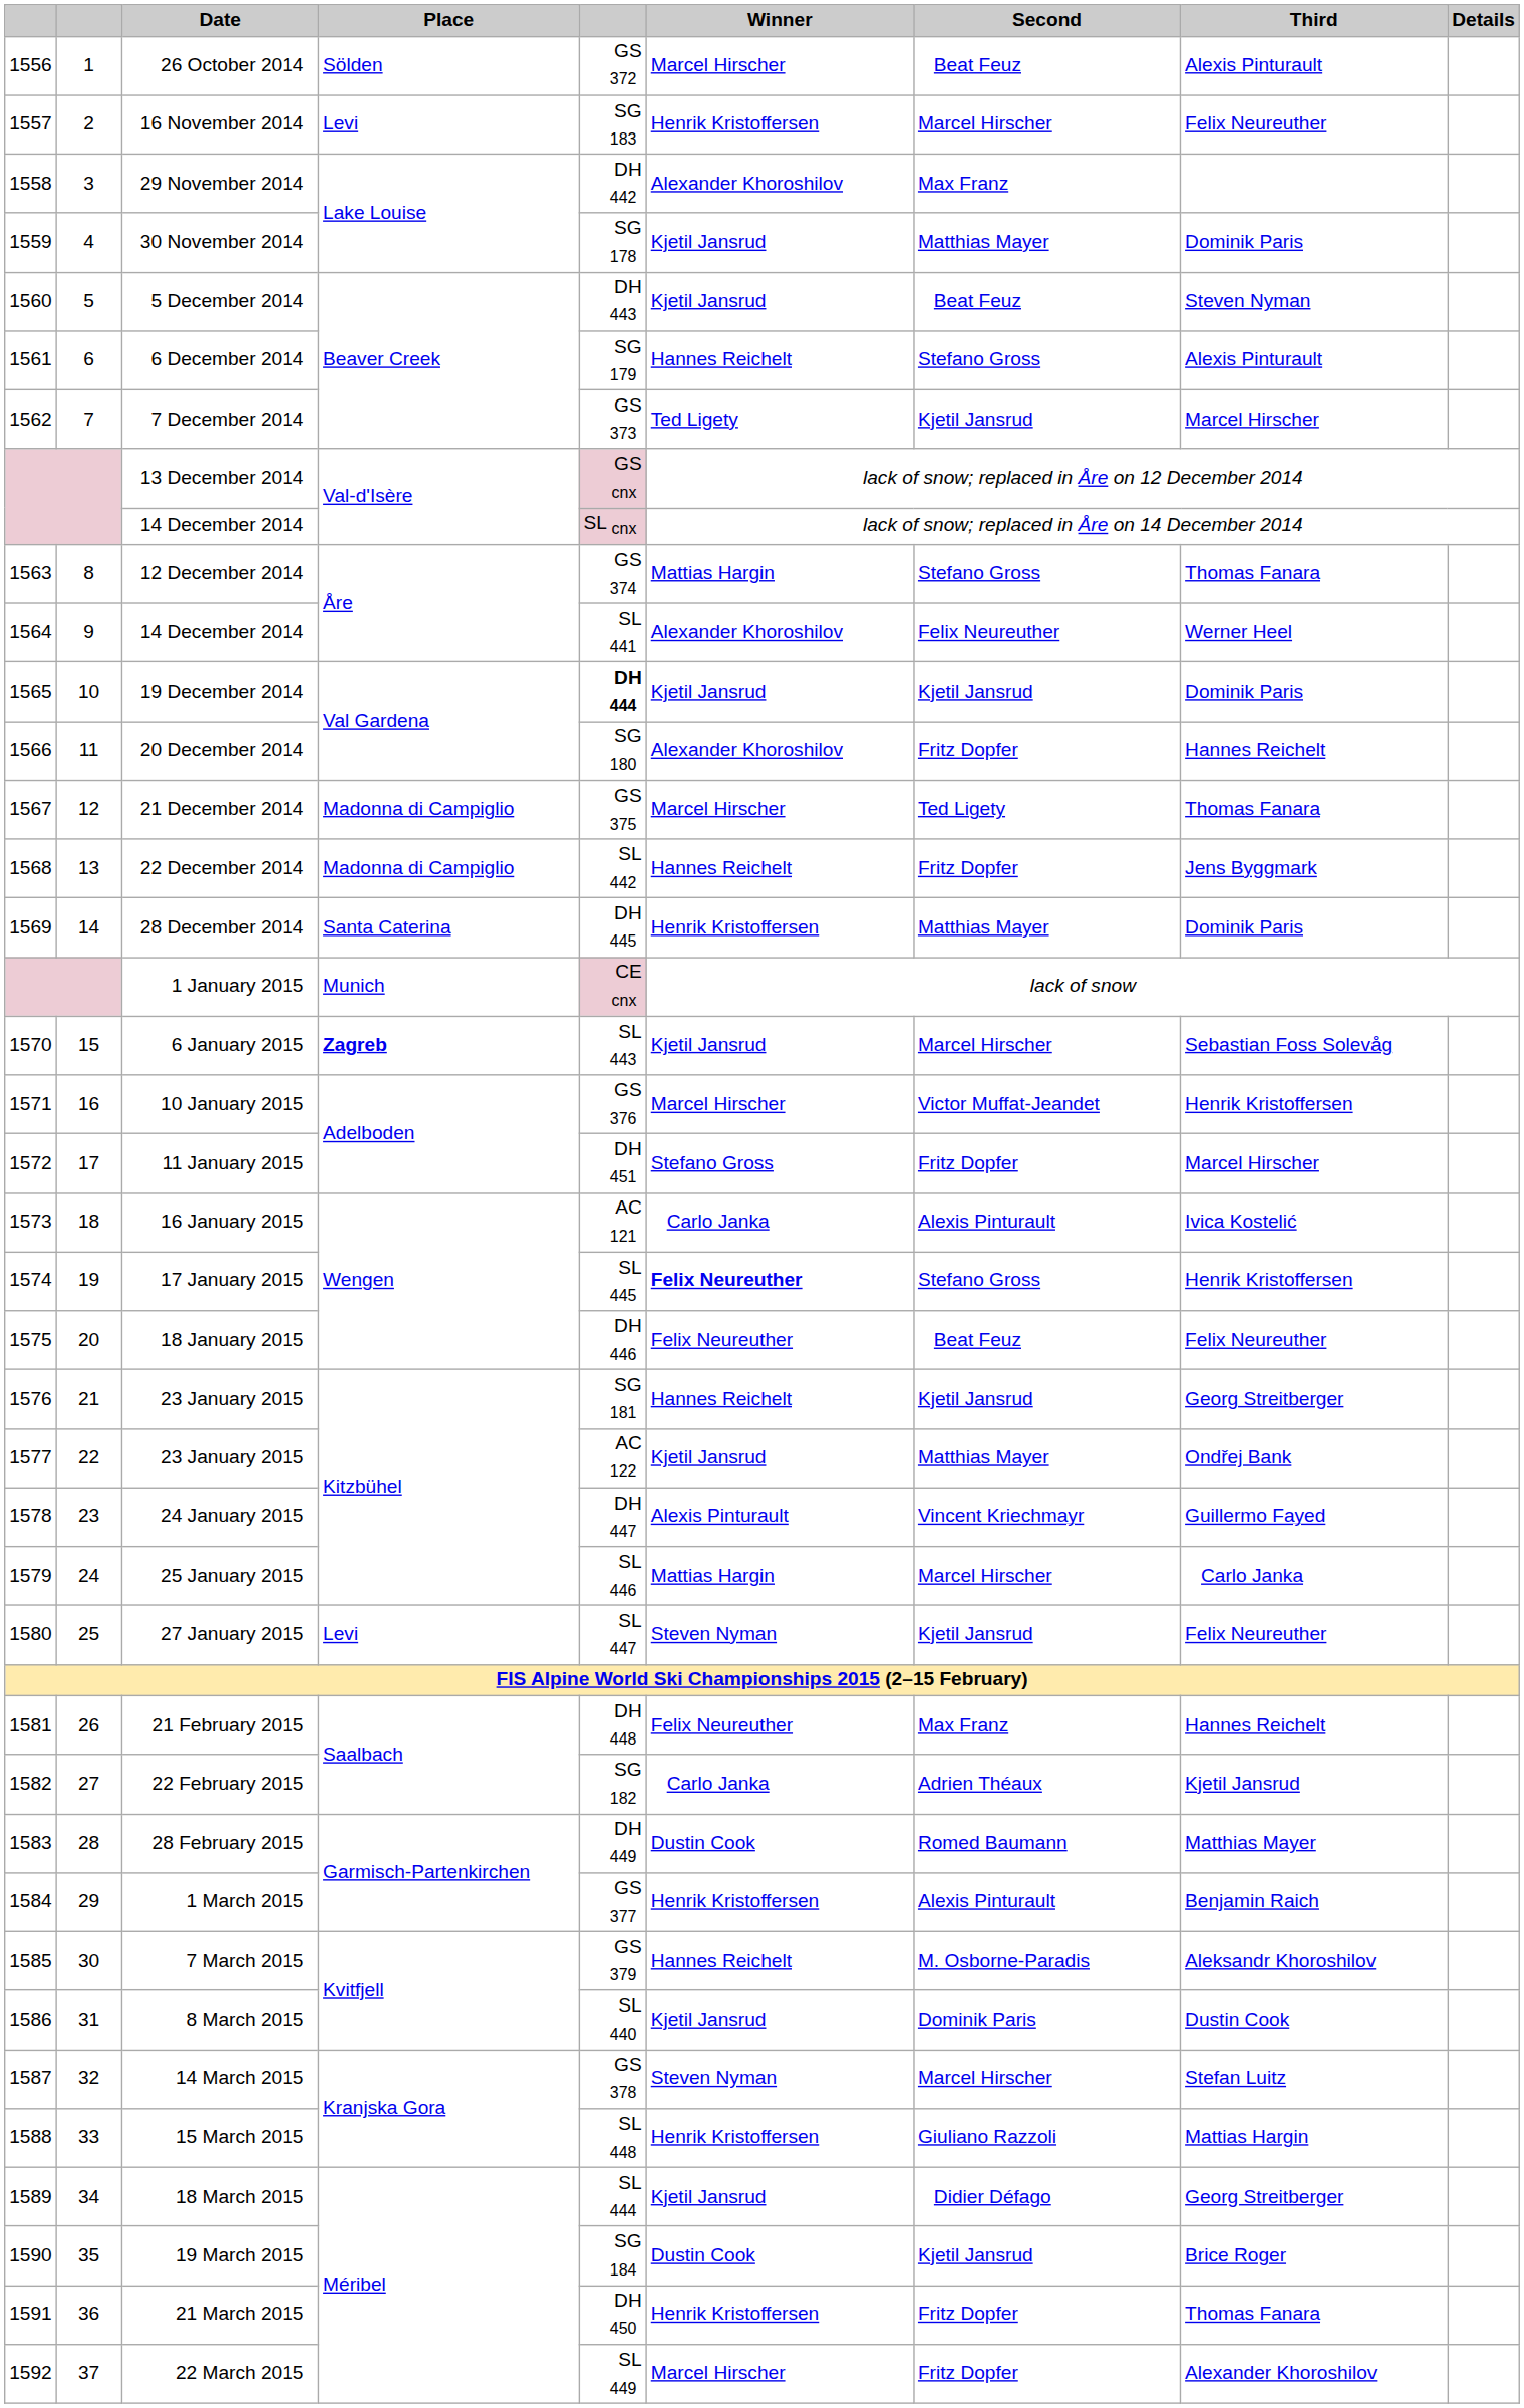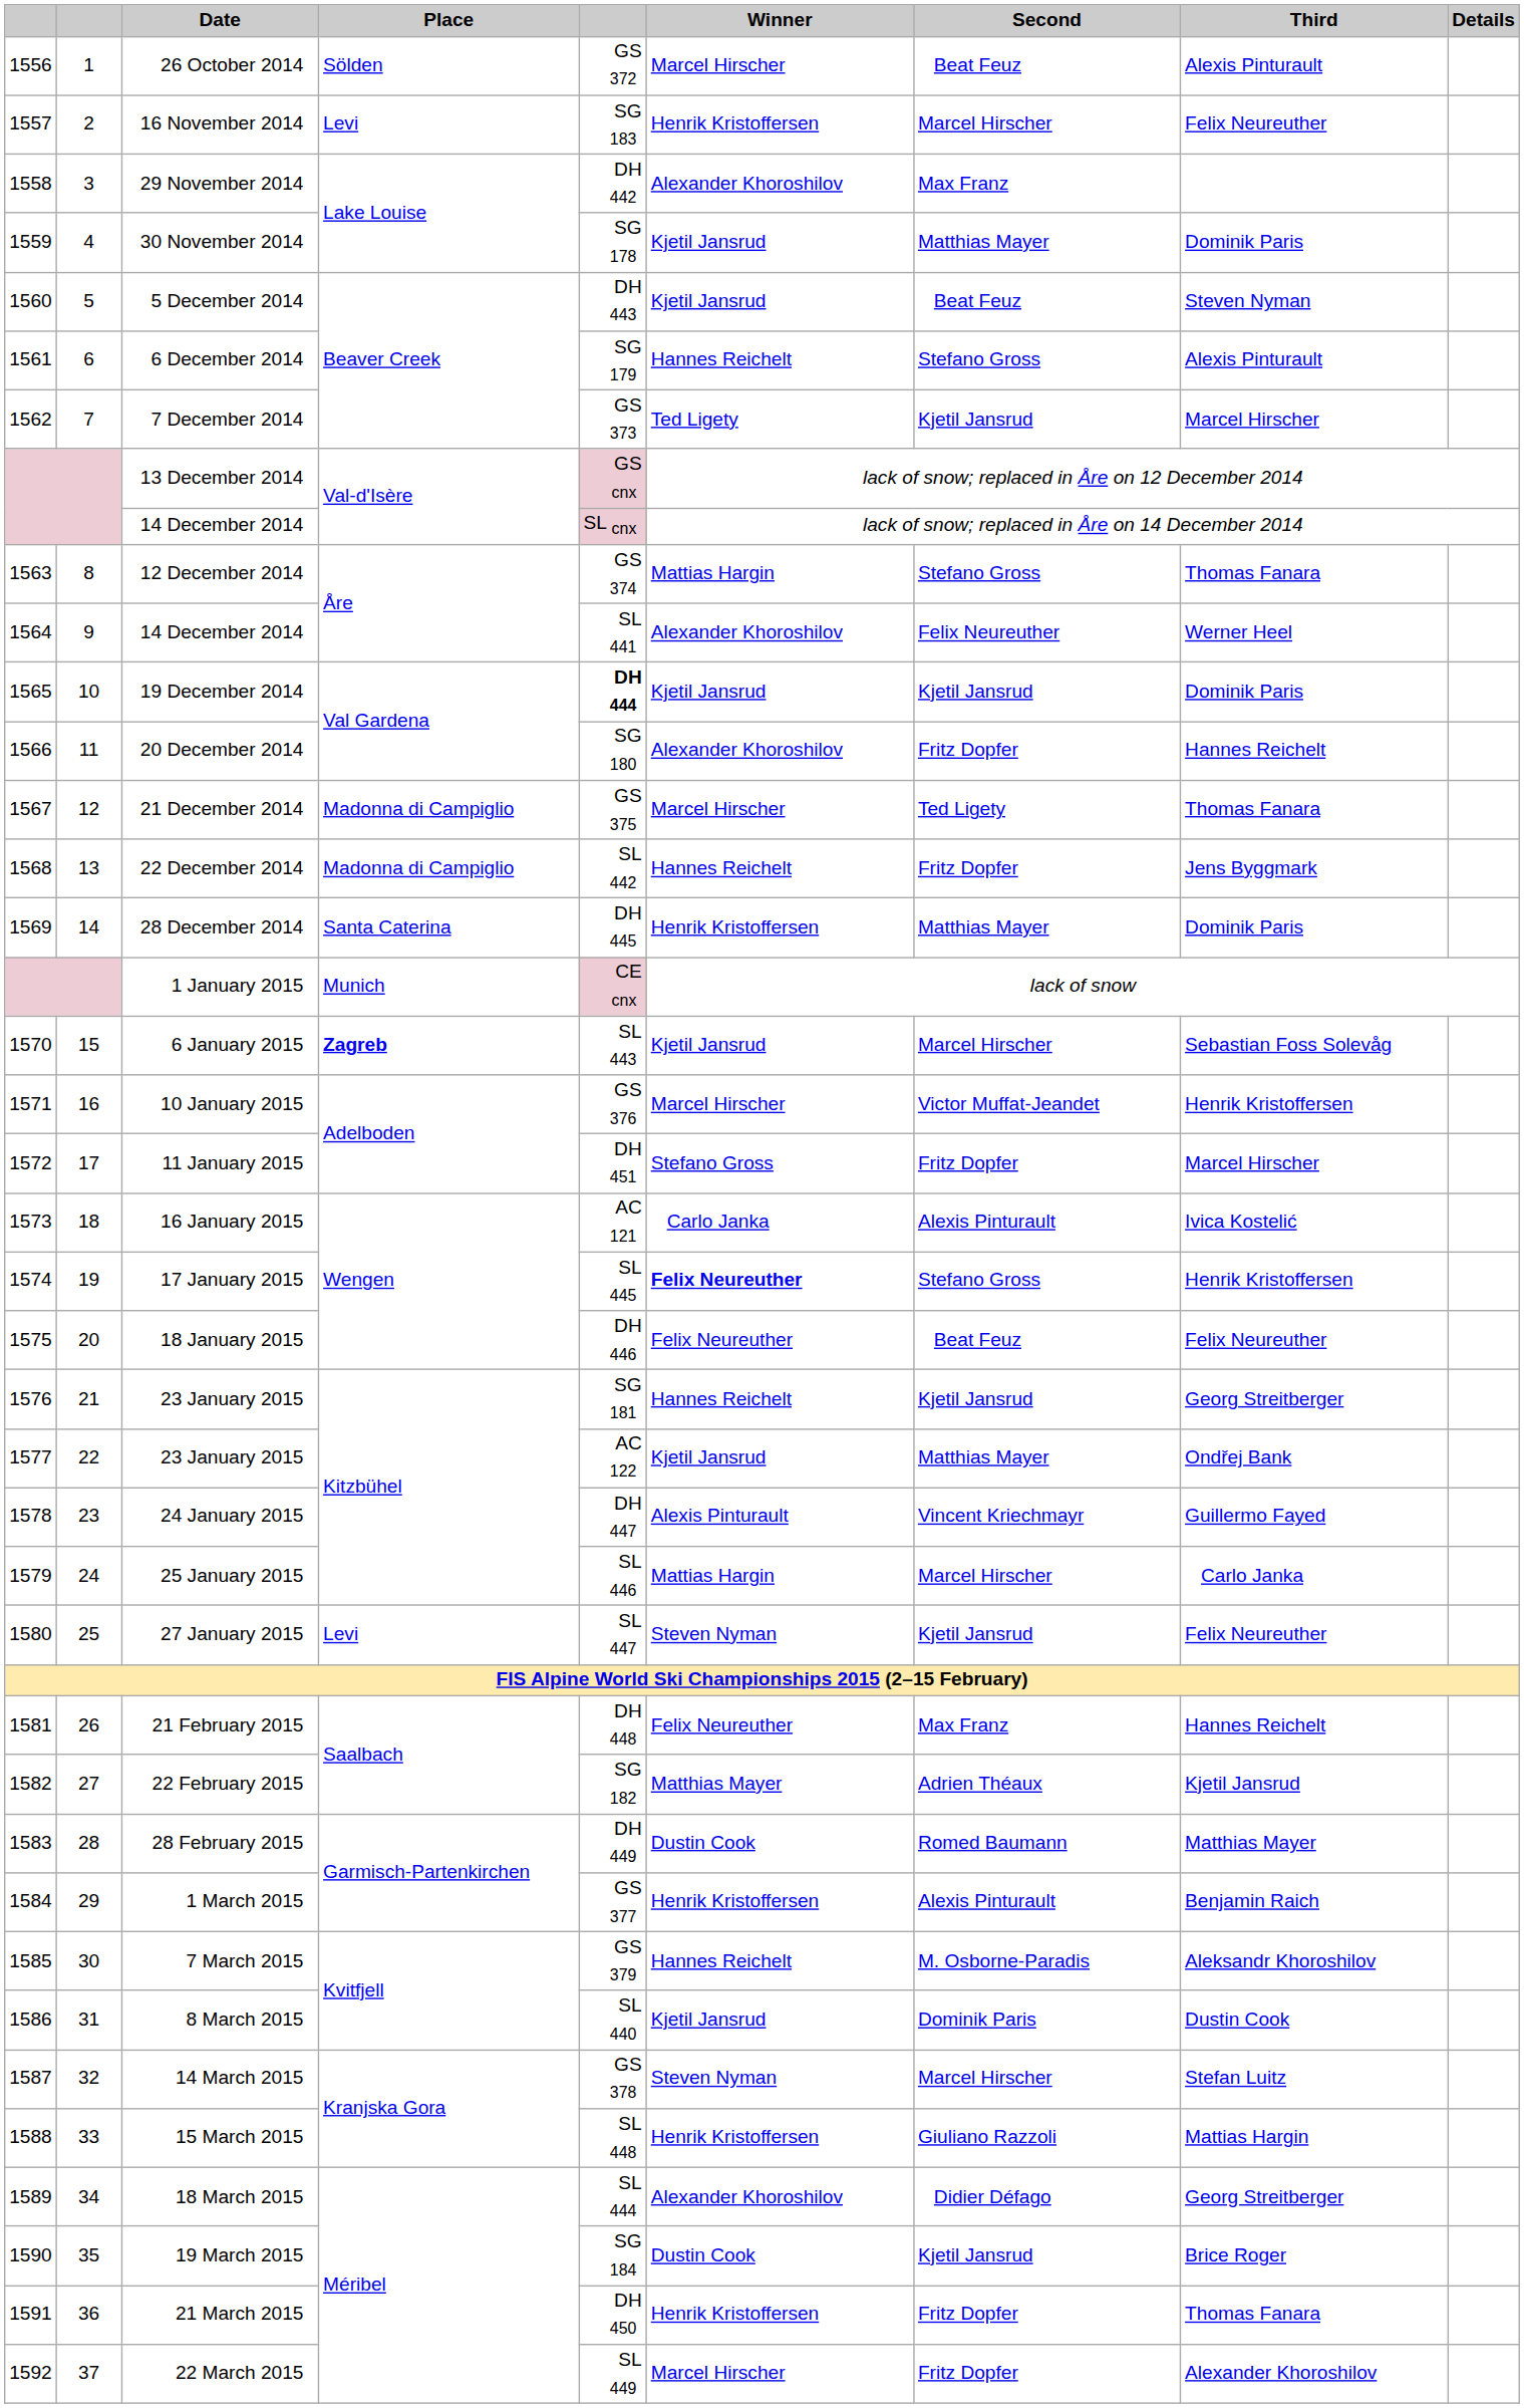22 February 2015 | Winner: Carlo Janka -> Matthias Mayer
18 March 2015 | Winner: Kjetil Jansrud -> Alexander Khoroshilov
